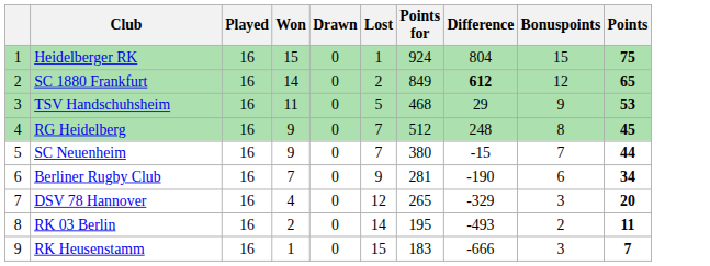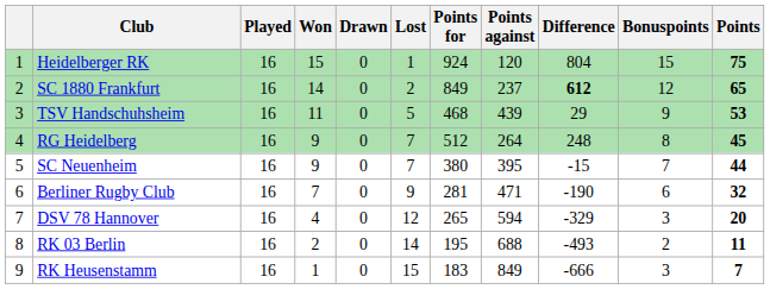+ column: Points against | 120 | 237 | 439 | 264 | 395 | 471 | 594 | 688 | 849
Berliner Rugby Club | Points: 34 -> 32
